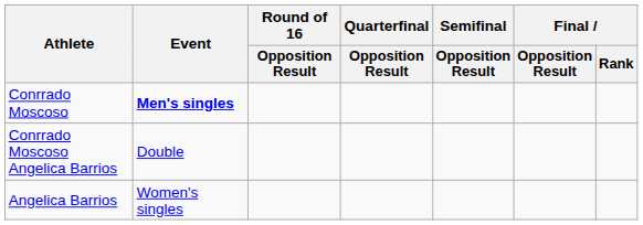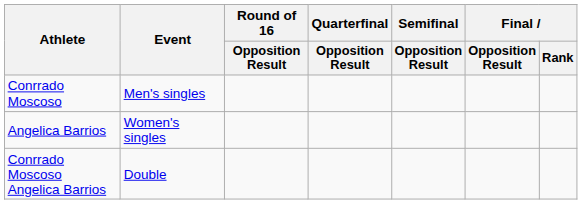Conrrado Moscoso | Event: bold -> normal
rows swapped: Angelica Barrios <-> Conrrado Moscoso Angelica Barrios
